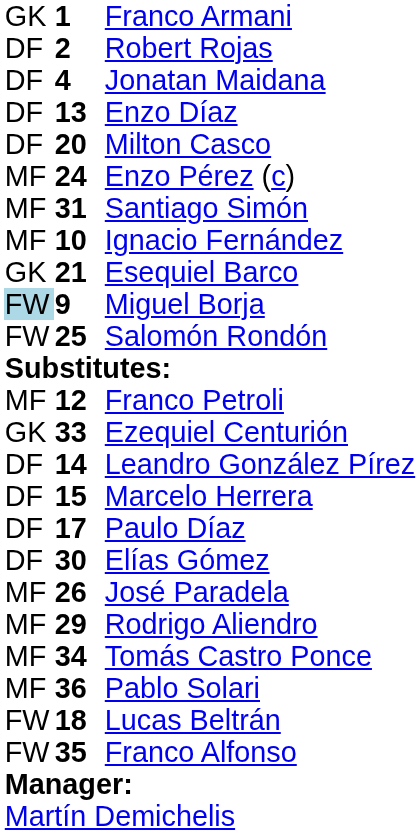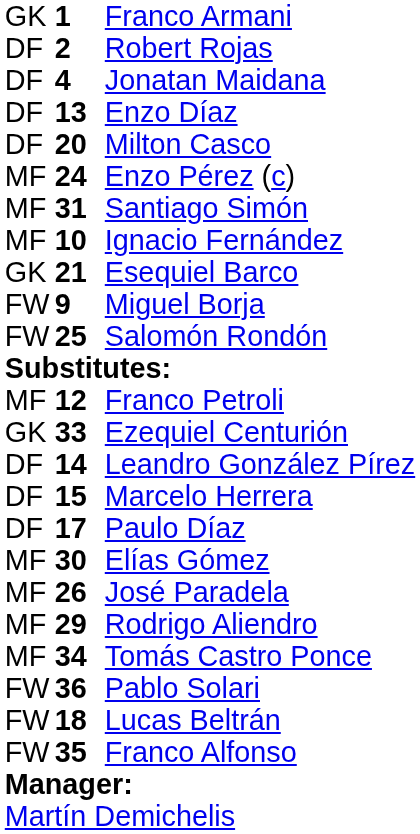Miguel Borja | column 1: lightblue background -> no background
Elías Gómez | column 1: DF -> MF
Pablo Solari | column 1: MF -> FW
